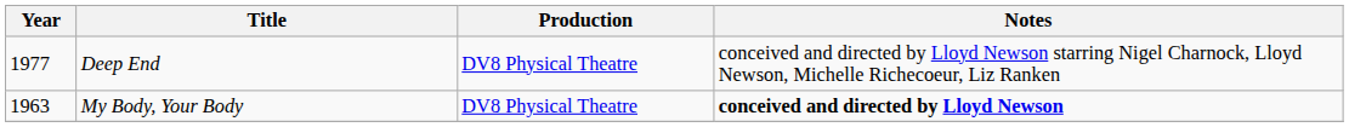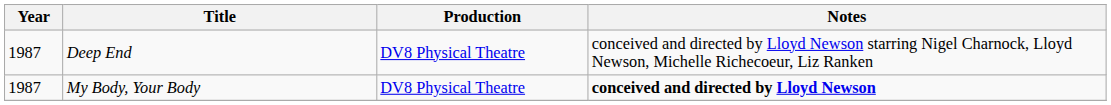Deep End | Year: 1977 -> 1987
My Body, Your Body | Year: 1963 -> 1987
